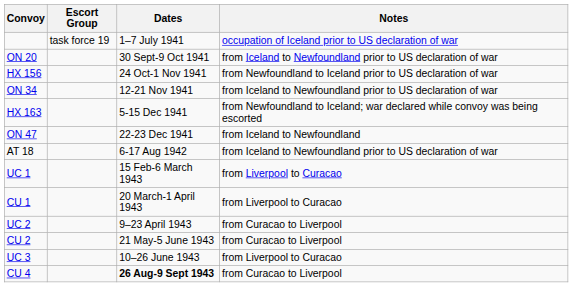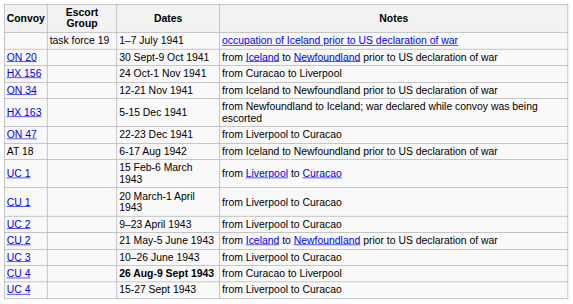HX 156 | Notes: from Newfoundland to Iceland prior to US declaration of war -> from Curacao to Liverpool
ON 47 | Notes: from Iceland to Newfoundland -> from Liverpool to Curacao
UC 2 | Notes: from Curacao to Liverpool -> from Liverpool to Curacao
CU 2 | Notes: from Curacao to Liverpool -> from Iceland to Newfoundland prior to US declaration of war
+ row: UC 4 | 15-27 Sept 1943 | from Liverpool to Curacao
